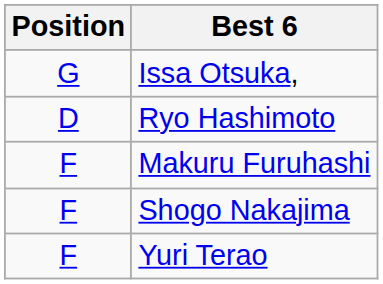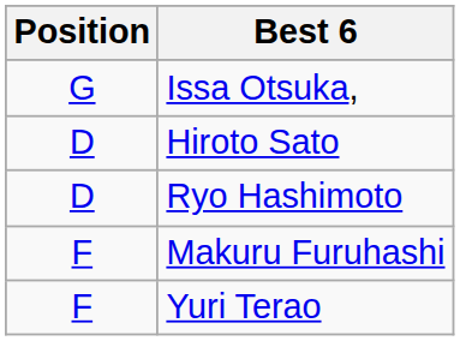+ row: D | Hiroto Sato
- row: F | Shogo Nakajima
